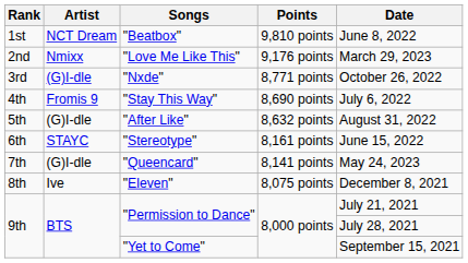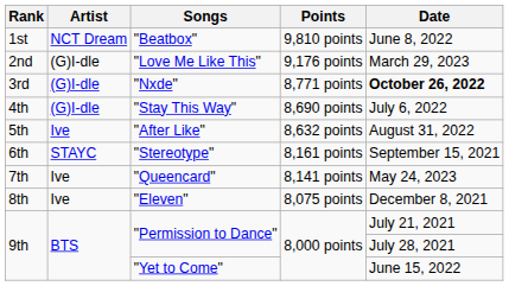"Love Me Like This" | Artist: Nmixx -> (G)I-dle
"Nxde" | Date: normal -> bold
"Stay This Way" | Artist: Fromis 9 -> (G)I-dle
"After Like" | Artist: (G)I-dle -> Ive
"Stereotype" | Date: June 15, 2022 -> September 15, 2021
"Queencard" | Artist: (G)I-dle -> Ive
"Yet to Come" | Date: September 15, 2021 -> June 15, 2022
